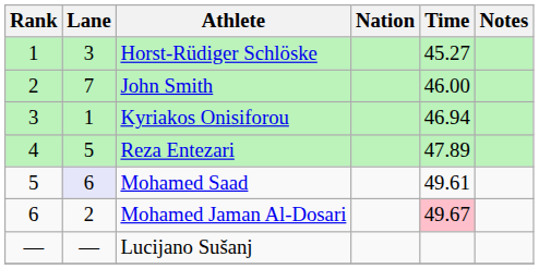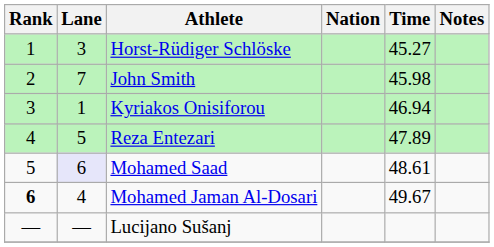John Smith | Time: 46.00 -> 45.98
Mohamed Saad | Time: 49.61 -> 48.61
Mohamed Jaman Al-Dosari | Rank: normal -> bold
Mohamed Jaman Al-Dosari | Lane: 2 -> 4
Mohamed Jaman Al-Dosari | Time: pink background -> no background
